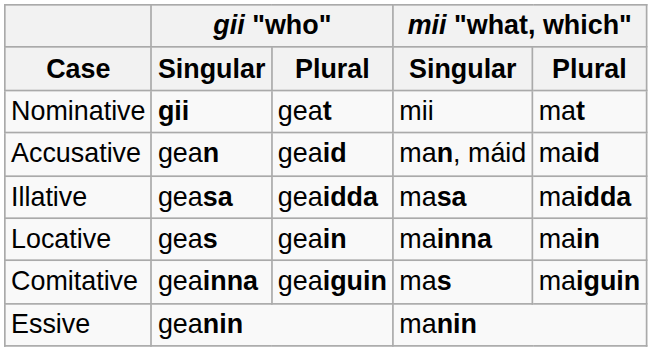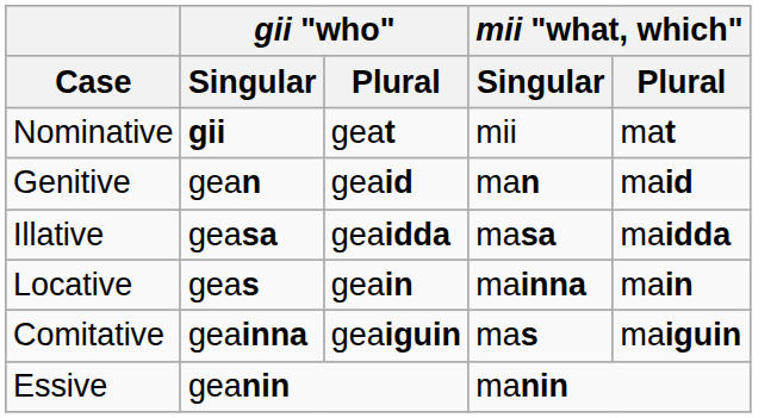- row: Accusative | gean | geaid | man, máid | maid
+ row: Genitive | gean | geaid | man | maid
